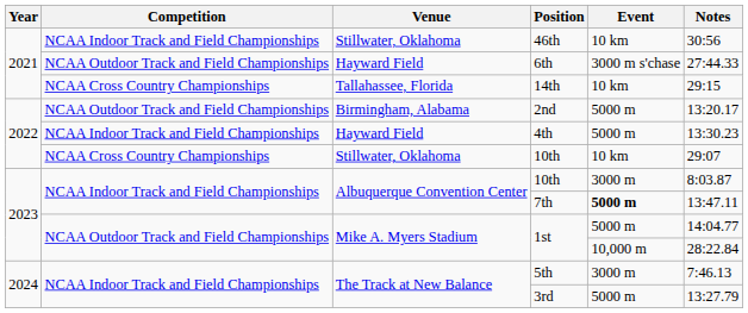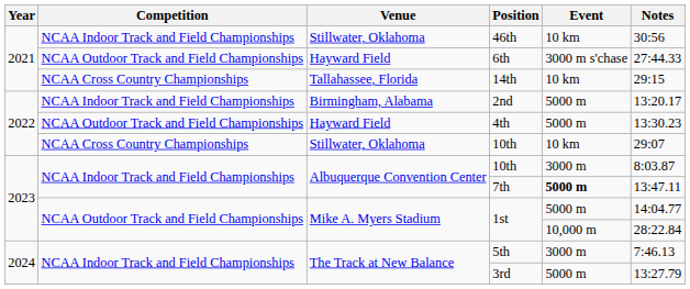2nd | Competition: NCAA Outdoor Track and Field Championships -> NCAA Indoor Track and Field Championships
4th | Competition: NCAA Indoor Track and Field Championships -> NCAA Outdoor Track and Field Championships
